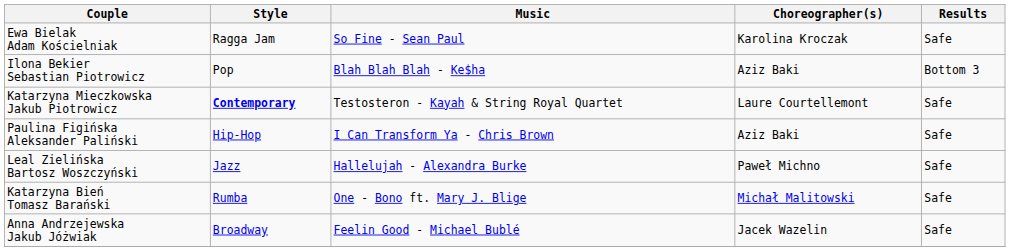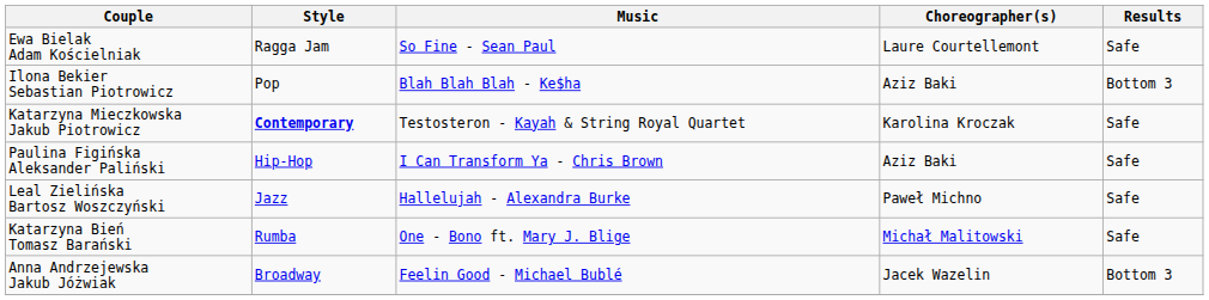Ewa Bielak Adam Kościelniak | Choreographer(s): Karolina Kroczak -> Laure Courtellemont
Katarzyna Mieczkowska Jakub Piotrowicz | Choreographer(s): Laure Courtellemont -> Karolina Kroczak
Anna Andrzejewska Jakub Jóżwiak | Results: Safe -> Bottom 3
